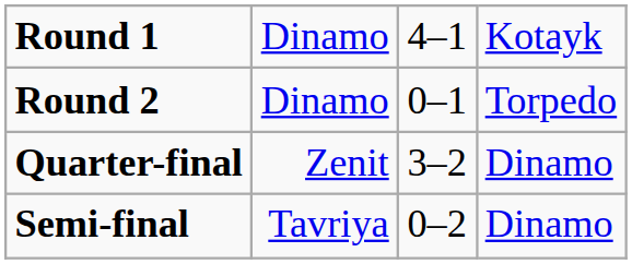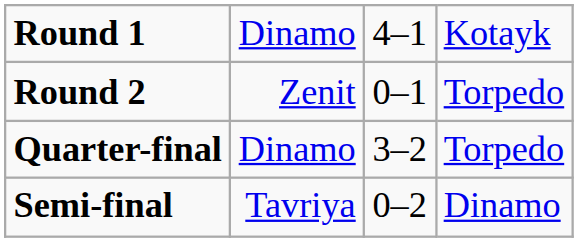Round 2 | column 2: Dinamo -> Zenit
Quarter-final | column 2: Zenit -> Dinamo
Quarter-final | column 4: Dinamo -> Torpedo
